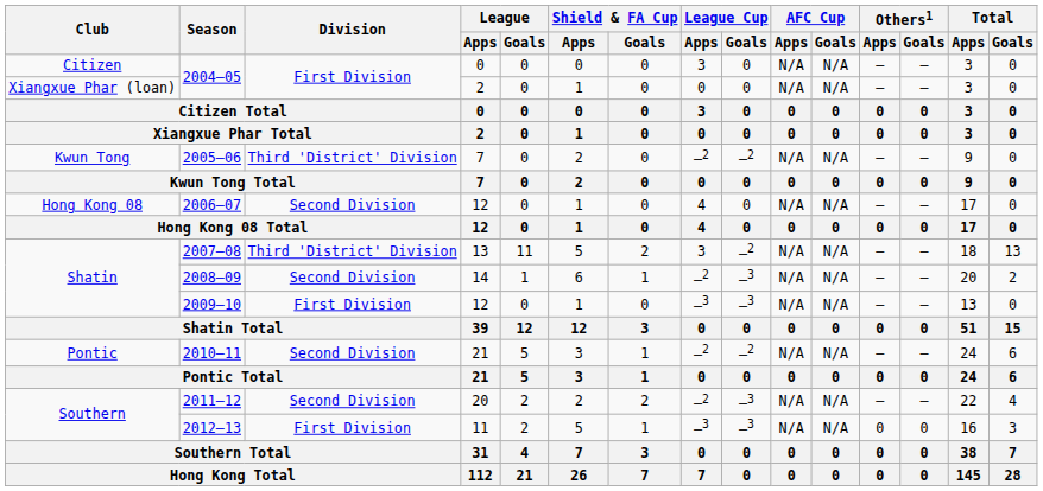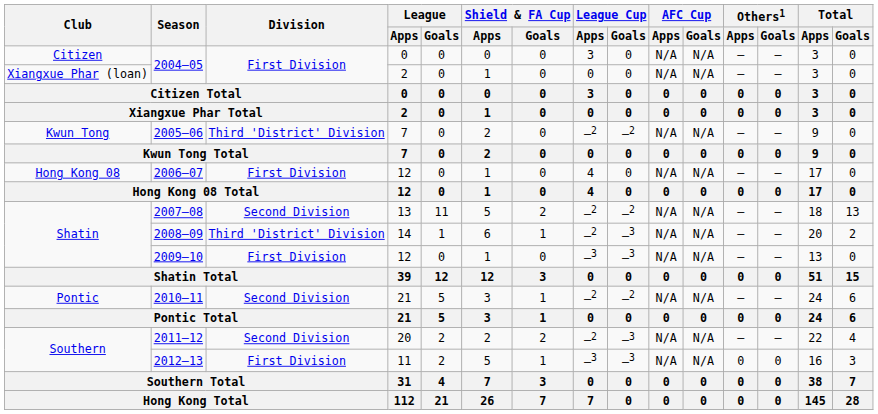2006–07 | Division: Second Division -> First Division
2007–08 | Division: Third 'District' Division -> Second Division
2007–08 | League Cup / Apps: 3 -> —2
2008–09 | Division: Second Division -> Third 'District' Division
